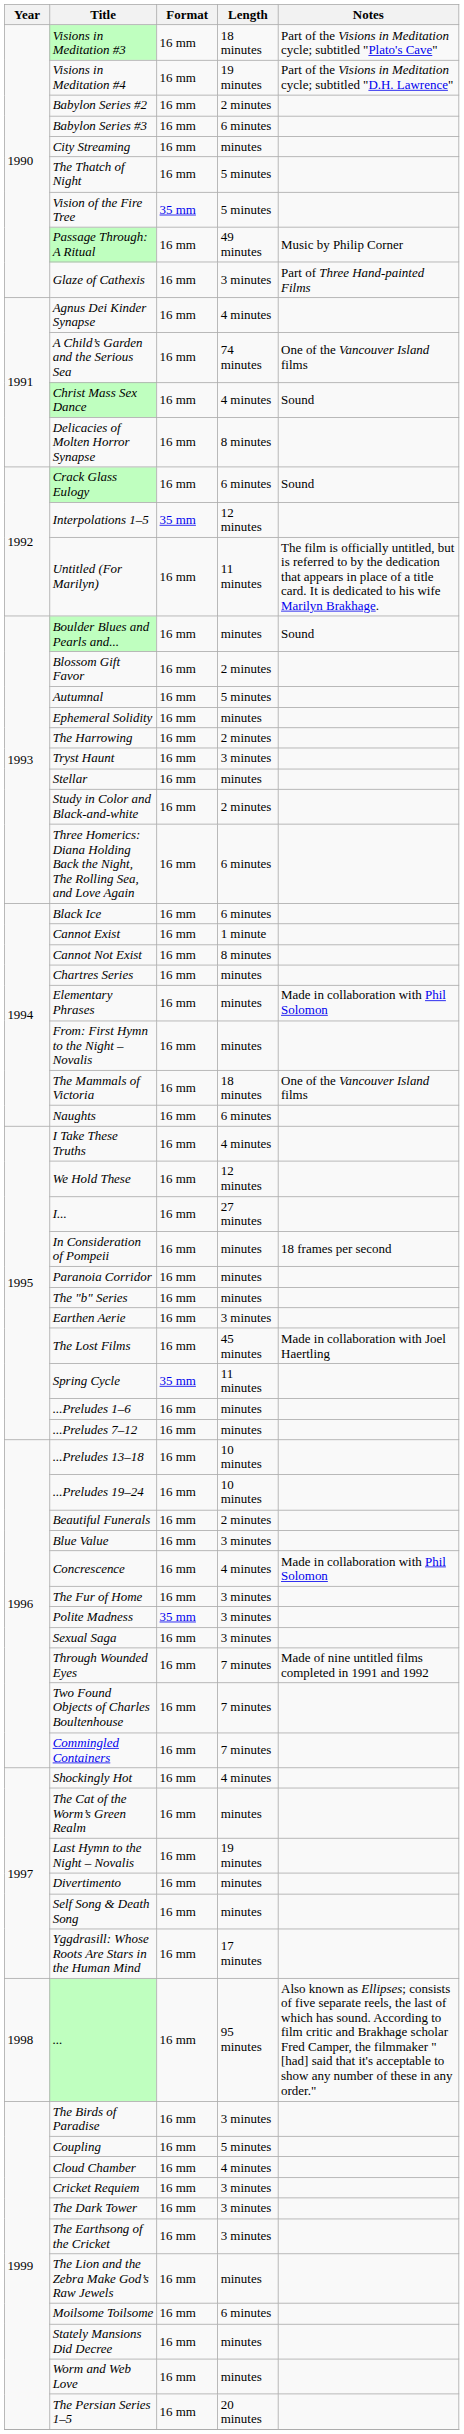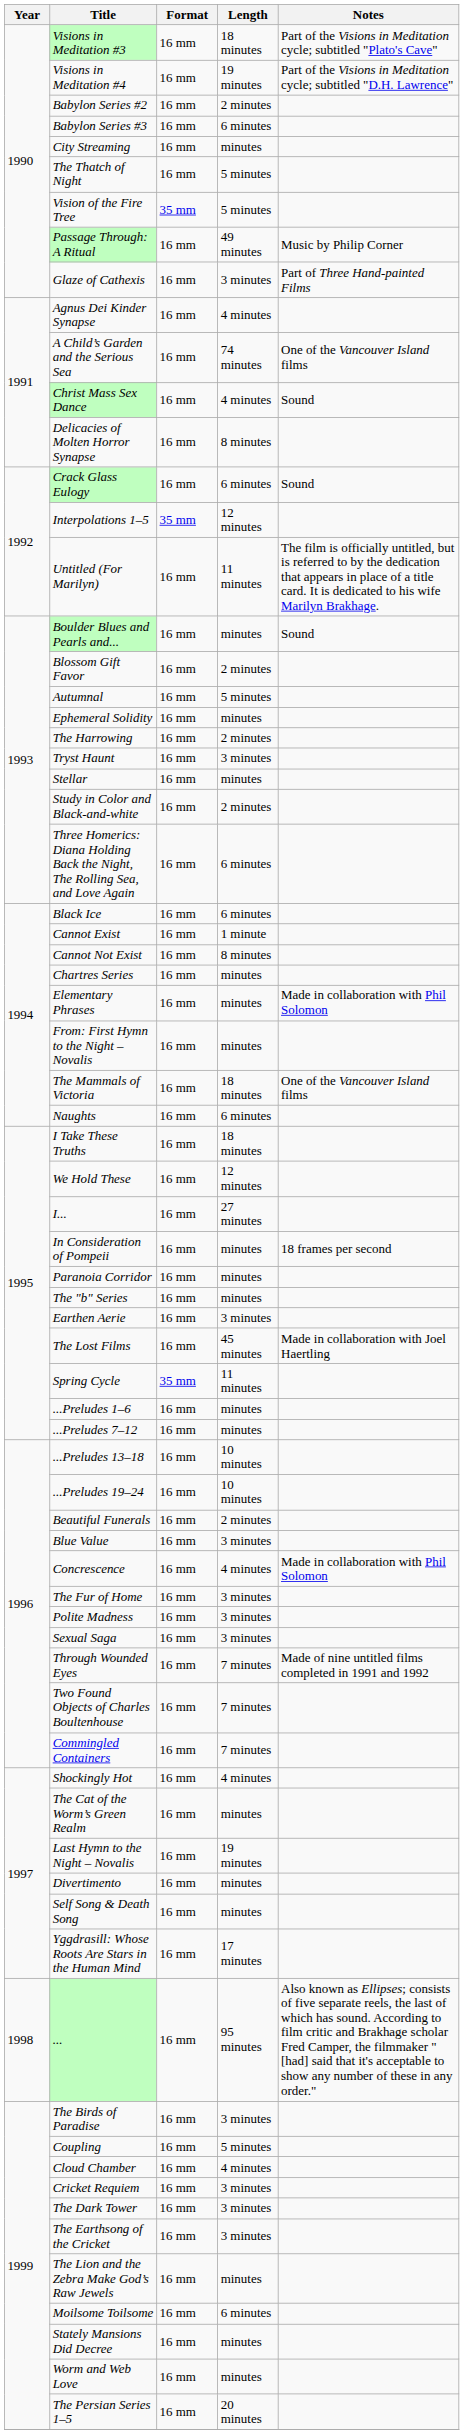I Take These Truths | Length: 4 minutes -> 18 minutes
Polite Madness | Format: 35 mm -> 16 mm
